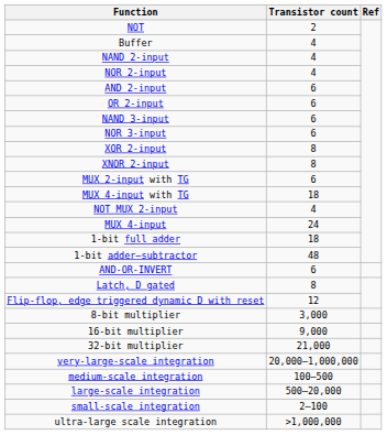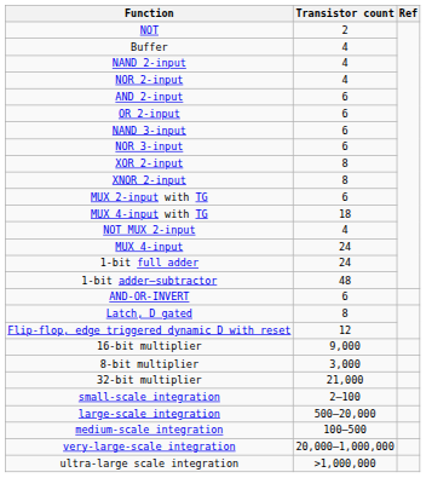1-bit full adder | Transistor count: 18 -> 24
rows swapped: 8-bit multiplier <-> 16-bit multiplier
rows swapped: small-scale integration <-> very-large-scale integration
rows swapped: medium-scale integration <-> large-scale integration
